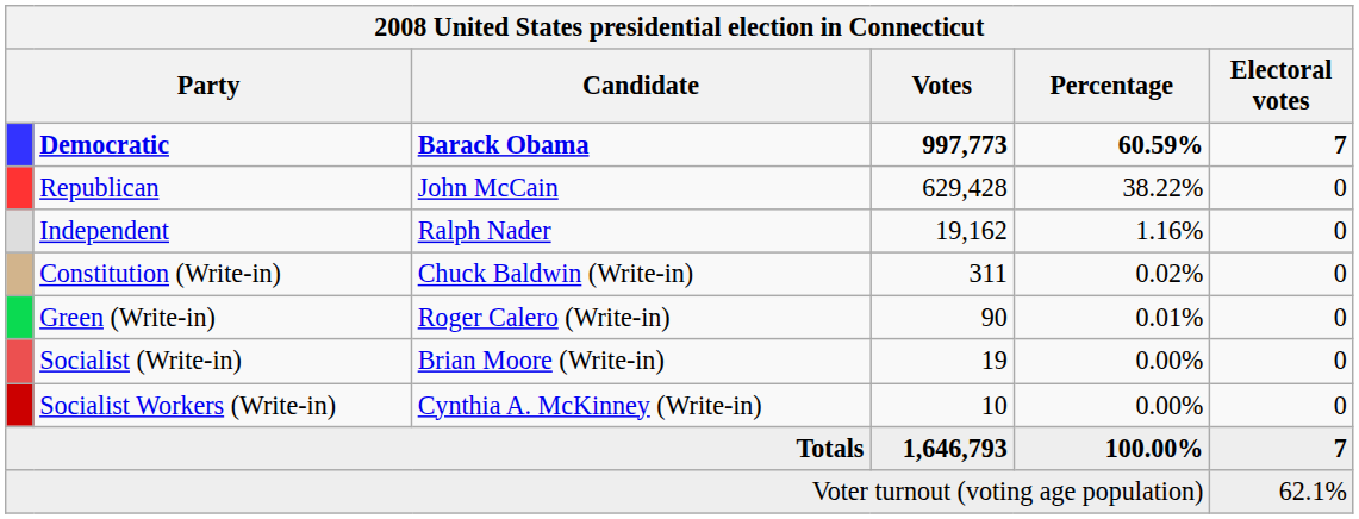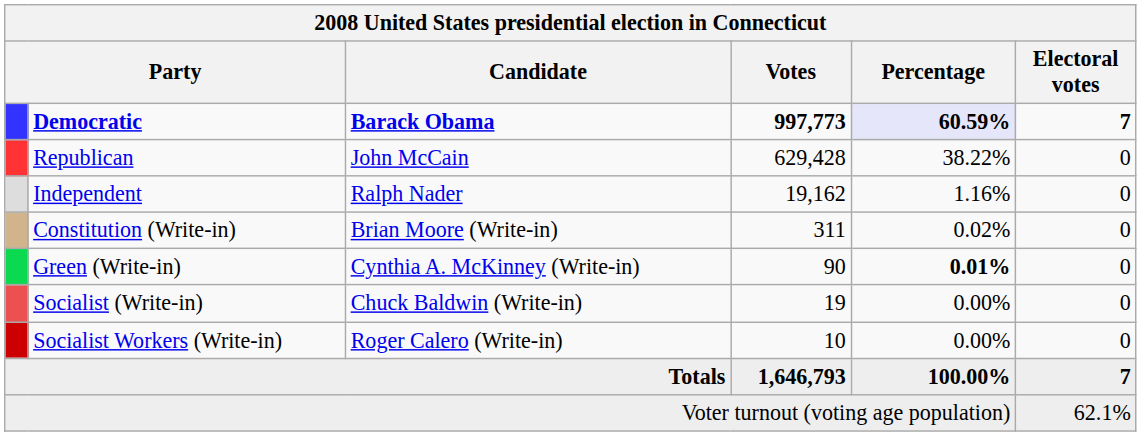Democratic | Percentage: no background -> lavender background
Constitution (Write-in) | Candidate: Chuck Baldwin (Write-in) -> Brian Moore (Write-in)
Green (Write-in) | Candidate: Roger Calero (Write-in) -> Cynthia A. McKinney (Write-in)
Green (Write-in) | Percentage: normal -> bold
Socialist (Write-in) | Candidate: Brian Moore (Write-in) -> Chuck Baldwin (Write-in)
Socialist Workers (Write-in) | Candidate: Cynthia A. McKinney (Write-in) -> Roger Calero (Write-in)
